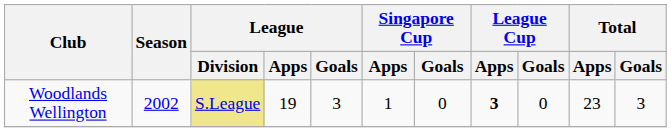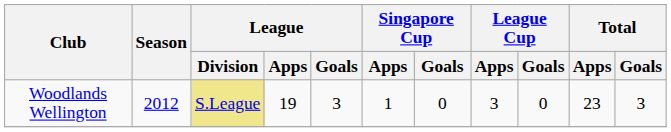Woodlands Wellington | Season: 2002 -> 2012
Woodlands Wellington | League Cup / Apps: bold -> normal
